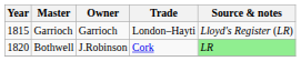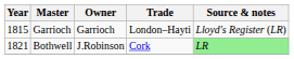Bothwell | Year: 1820 -> 1821
